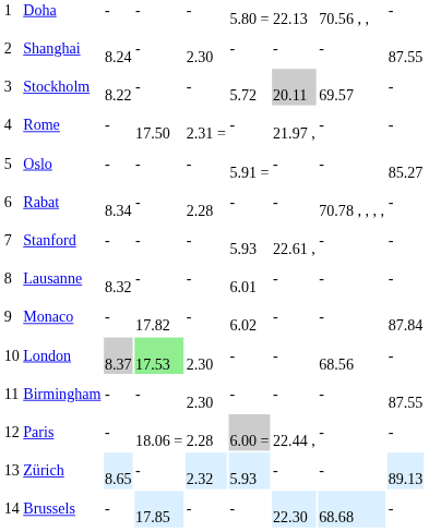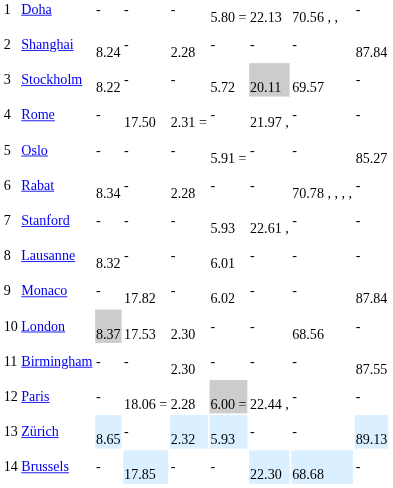Shanghai | column 5: 2.30 -> 2.28
Shanghai | column 9: 87.55 -> 87.84
London | column 4: lightgreen background -> no background
